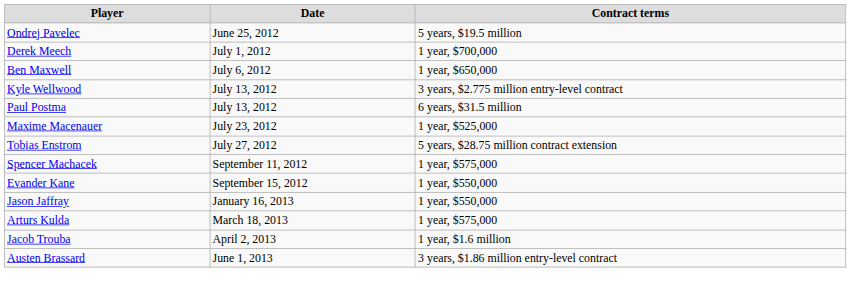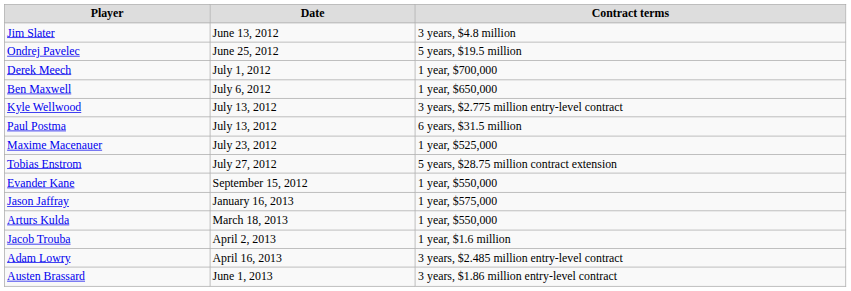+ row: Jim Slater | June 13, 2012 | 3 years, $4.8 million
- row: Spencer Machacek | September 11, 2012 | 1 year, $575,000
Jason Jaffray | Contract terms: 1 year, $550,000 -> 1 year, $575,000
Arturs Kulda | Contract terms: 1 year, $575,000 -> 1 year, $550,000
+ row: Adam Lowry | April 16, 2013 | 3 years, $2.485 million entry-level contract
